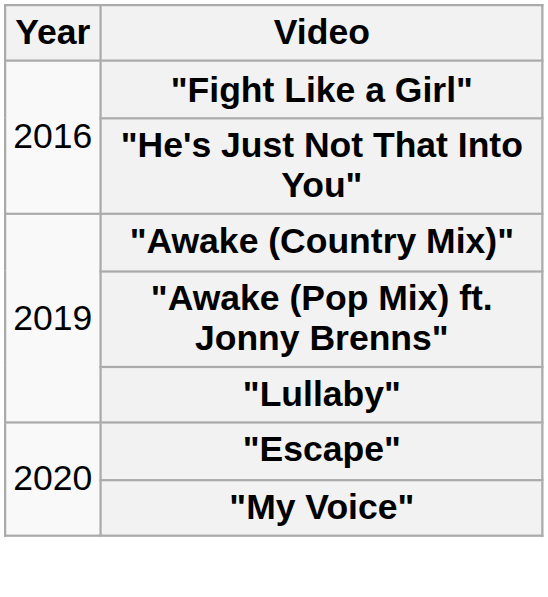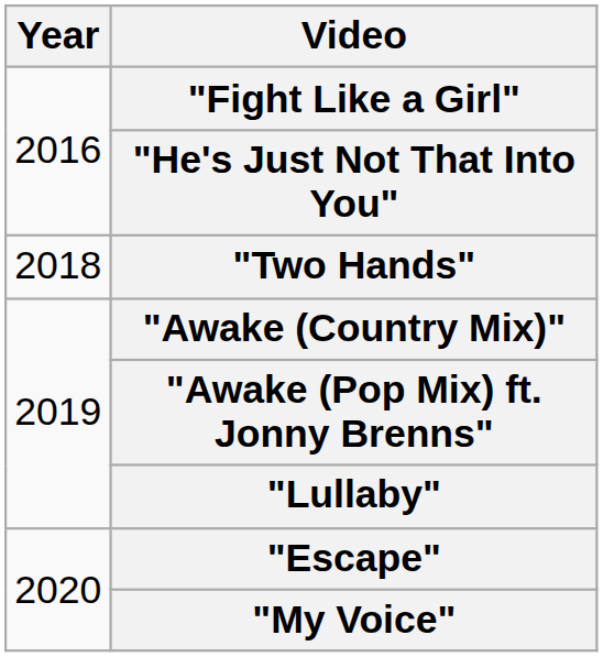+ row: 2018 | "Two Hands"
